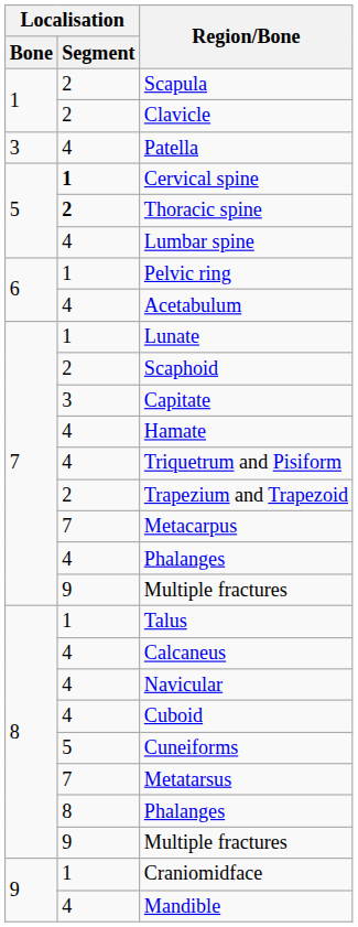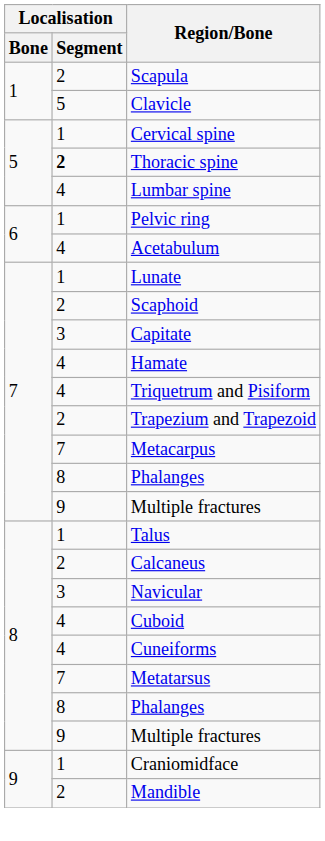Clavicle | Localisation / Segment: 2 -> 5
- row: 3 | 4 | Patella
Cervical spine | Localisation / Segment: bold -> normal
7 / Phalanges | Localisation / Segment: 4 -> 8
Calcaneus | Localisation / Segment: 4 -> 2
Navicular | Localisation / Segment: 4 -> 3
Cuneiforms | Localisation / Segment: 5 -> 4
Mandible | Localisation / Segment: 4 -> 2
